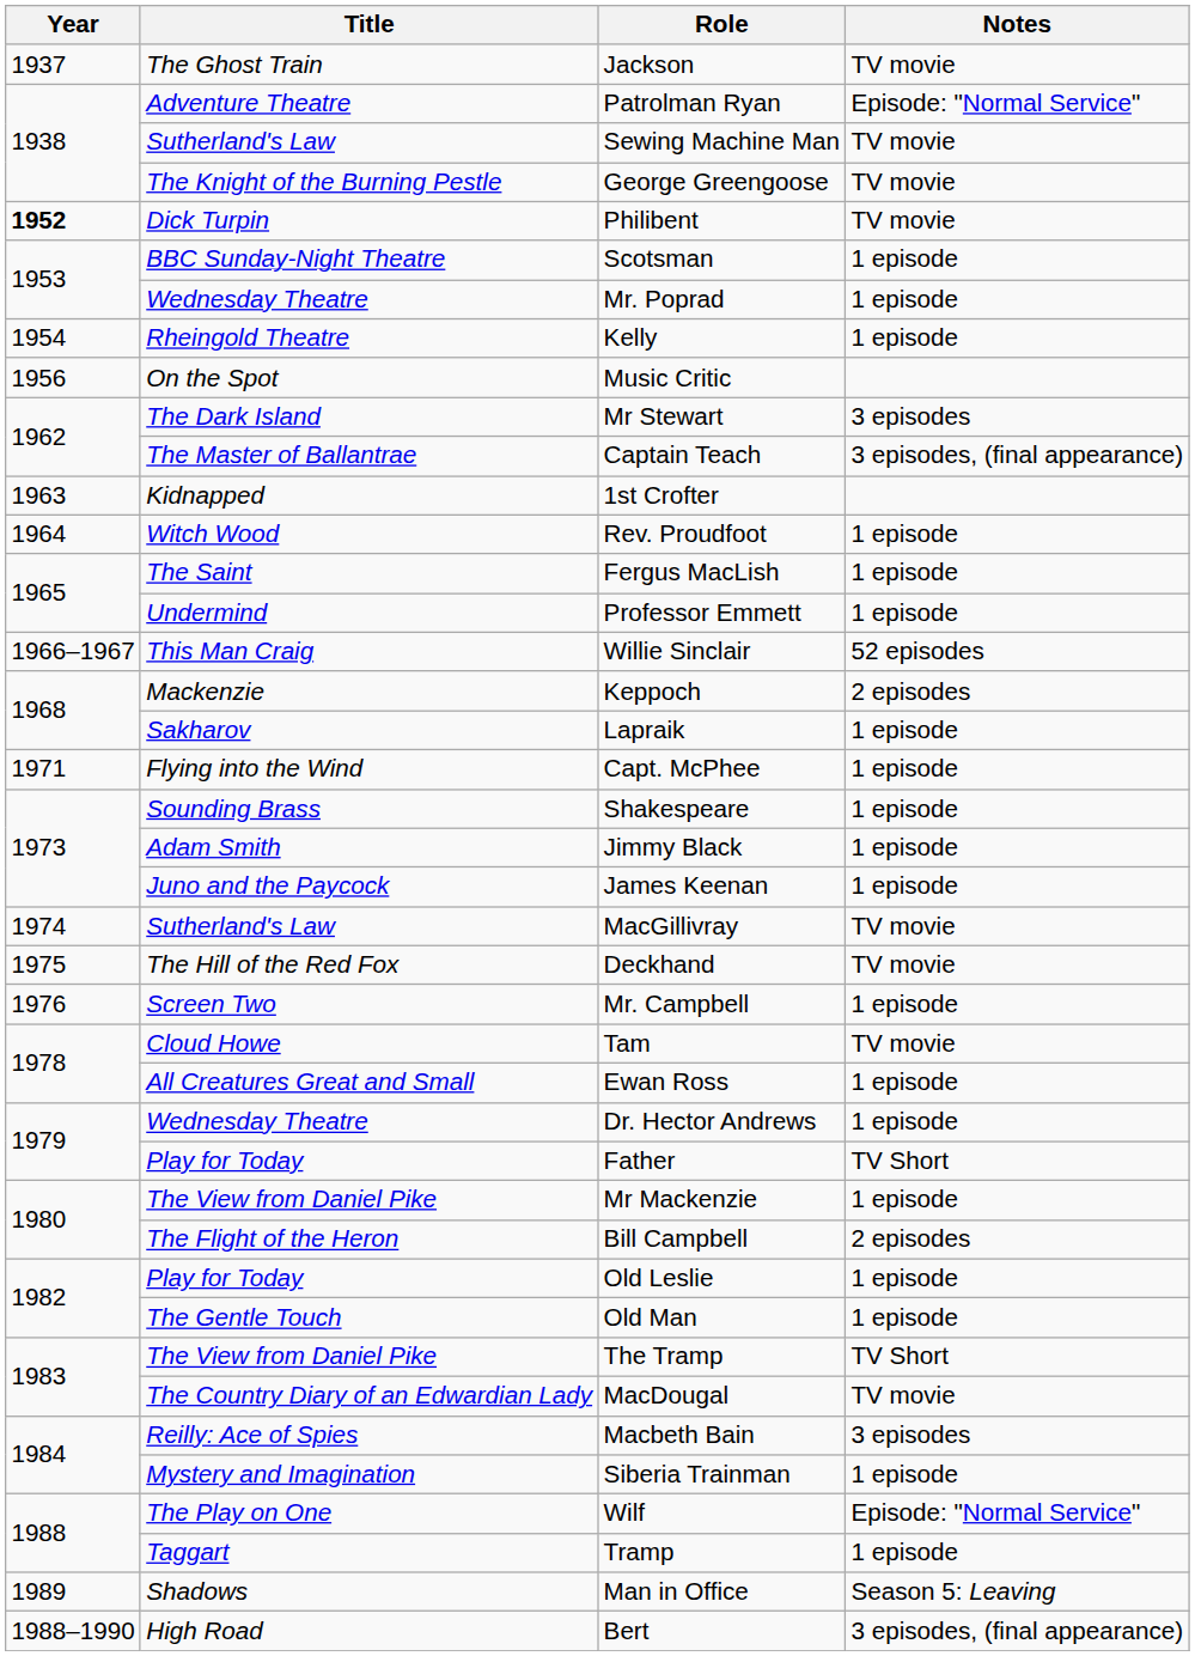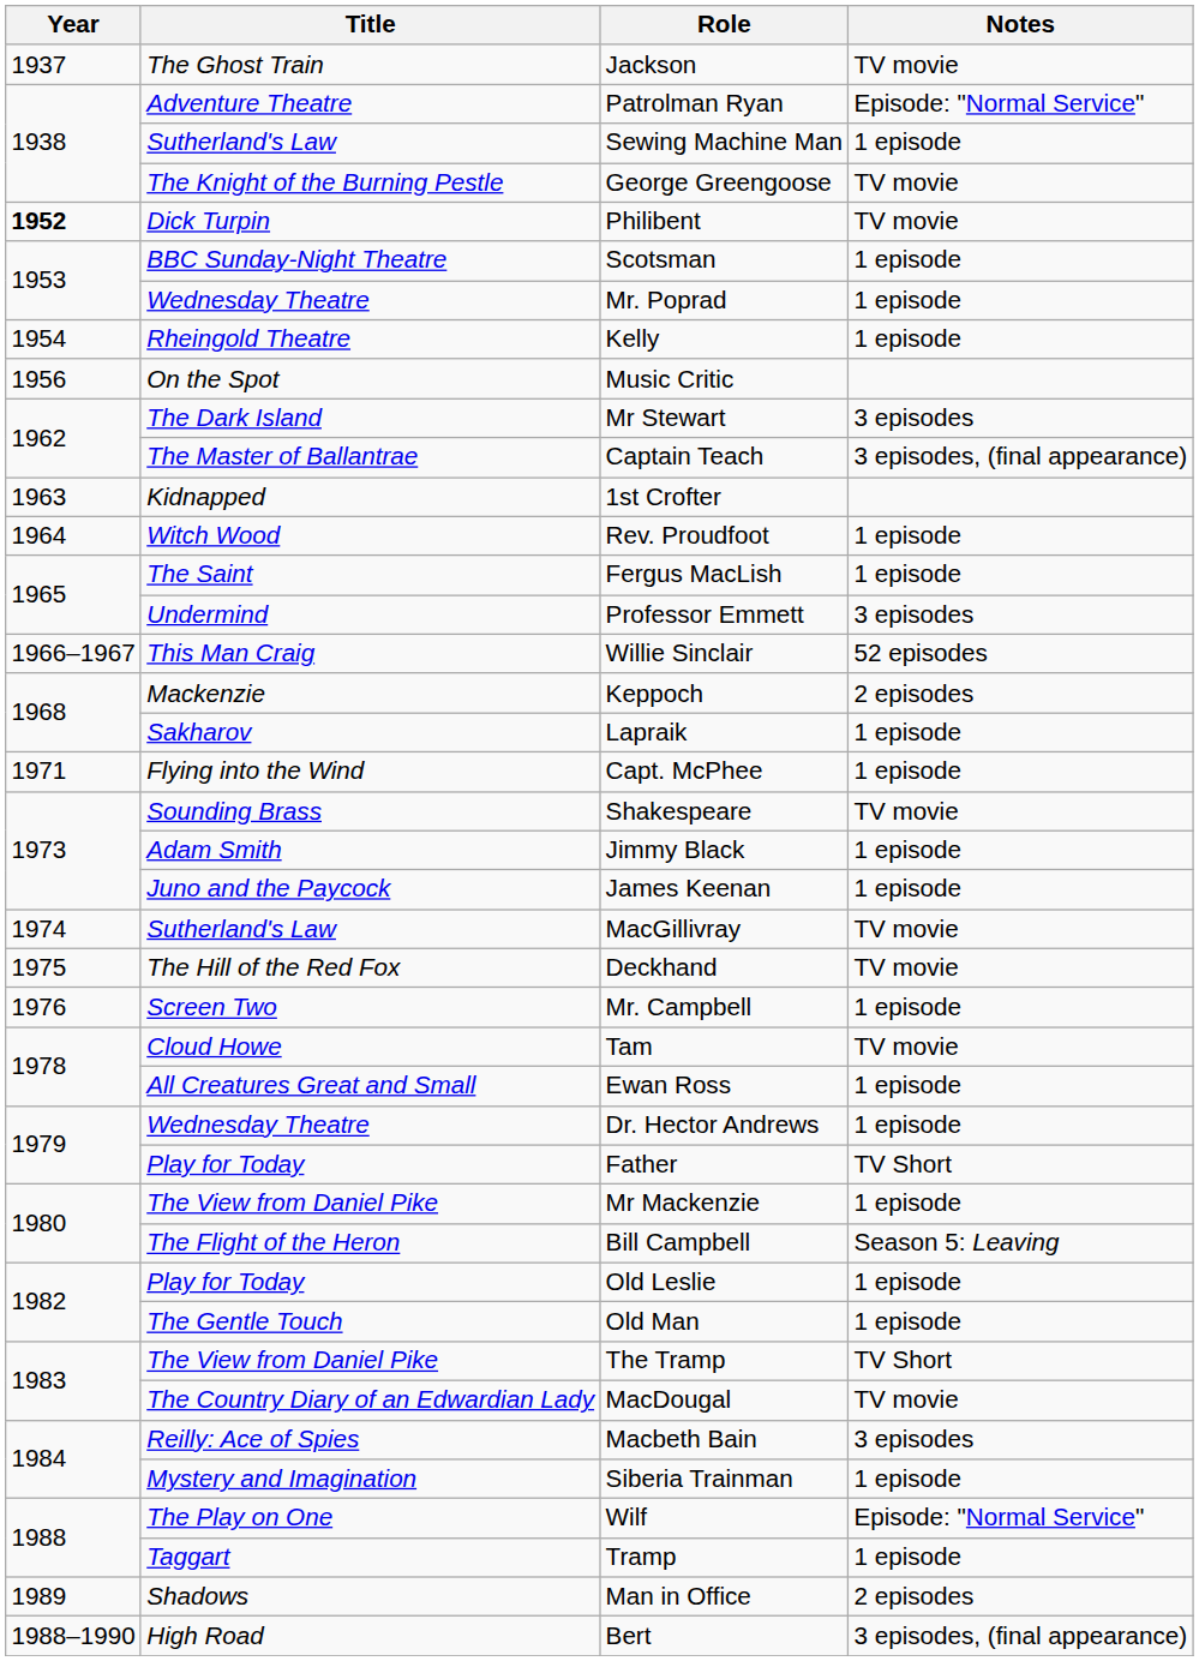Sewing Machine Man | Notes: TV movie -> 1 episode
Professor Emmett | Notes: 1 episode -> 3 episodes
Shakespeare | Notes: 1 episode -> TV movie
Bill Campbell | Notes: 2 episodes -> Season 5: Leaving
Man in Office | Notes: Season 5: Leaving -> 2 episodes
